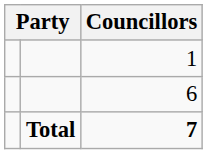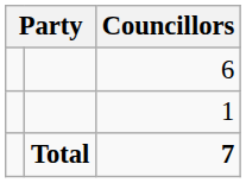rows swapped: 6 <-> 1
